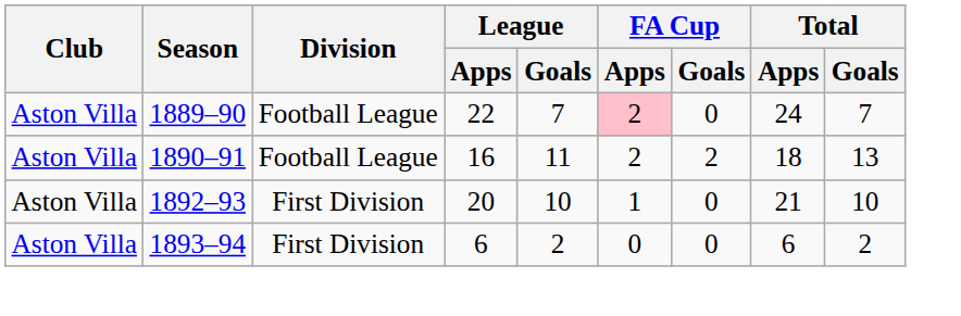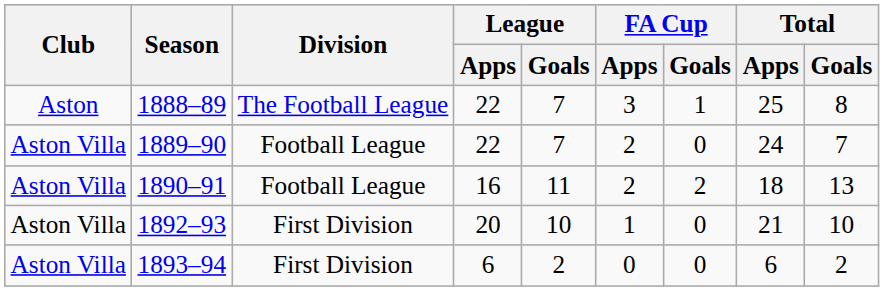+ row: Aston | 1888–89 | The Football League | 22 | 7 | 3 | 1 | 25 | 8
1889–90 | FA Cup / Apps: pink background -> no background
